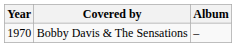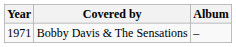Bobby Davis & The Sensations | Year: 1970 -> 1971
